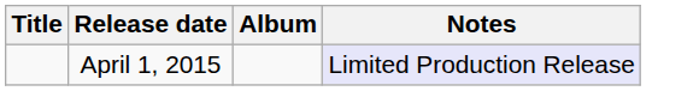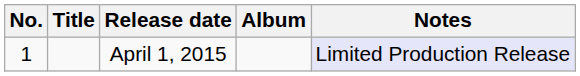+ column: No. | 1
